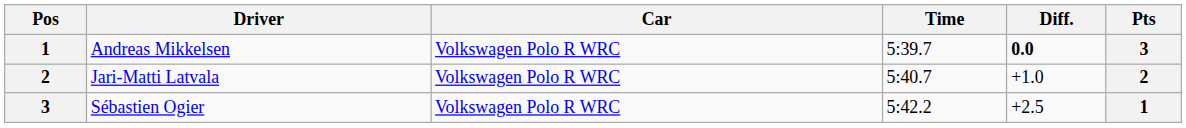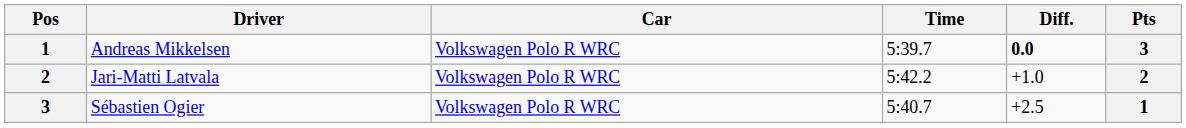Jari-Matti Latvala | Time: 5:40.7 -> 5:42.2
Sébastien Ogier | Time: 5:42.2 -> 5:40.7
